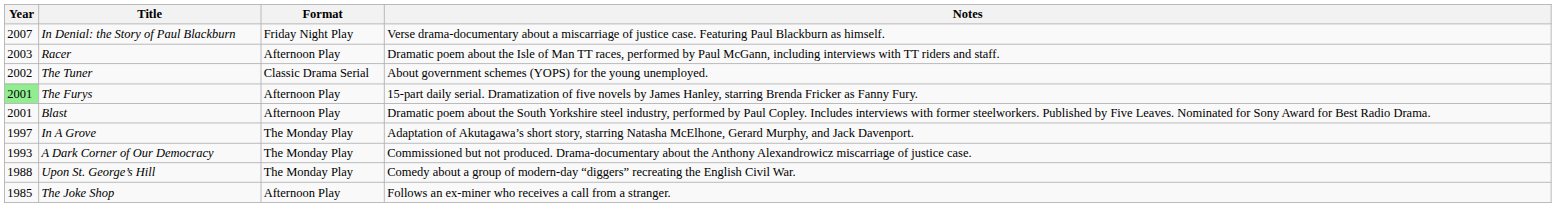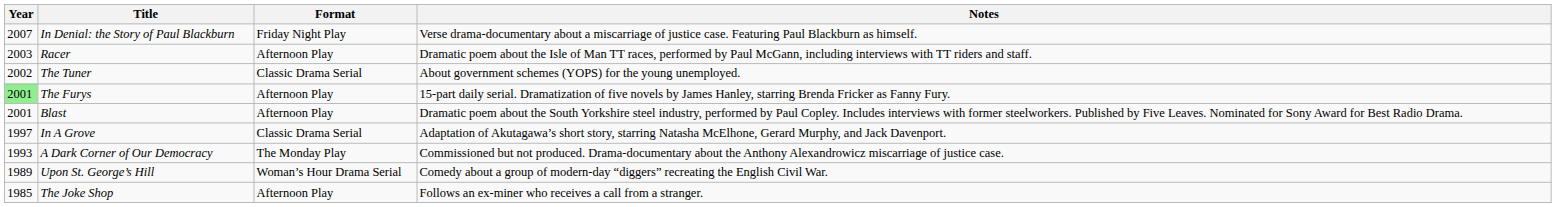In A Grove | Format: The Monday Play -> Classic Drama Serial
Upon St. George’s Hill | Year: 1988 -> 1989
Upon St. George’s Hill | Format: The Monday Play -> Woman’s Hour Drama Serial
